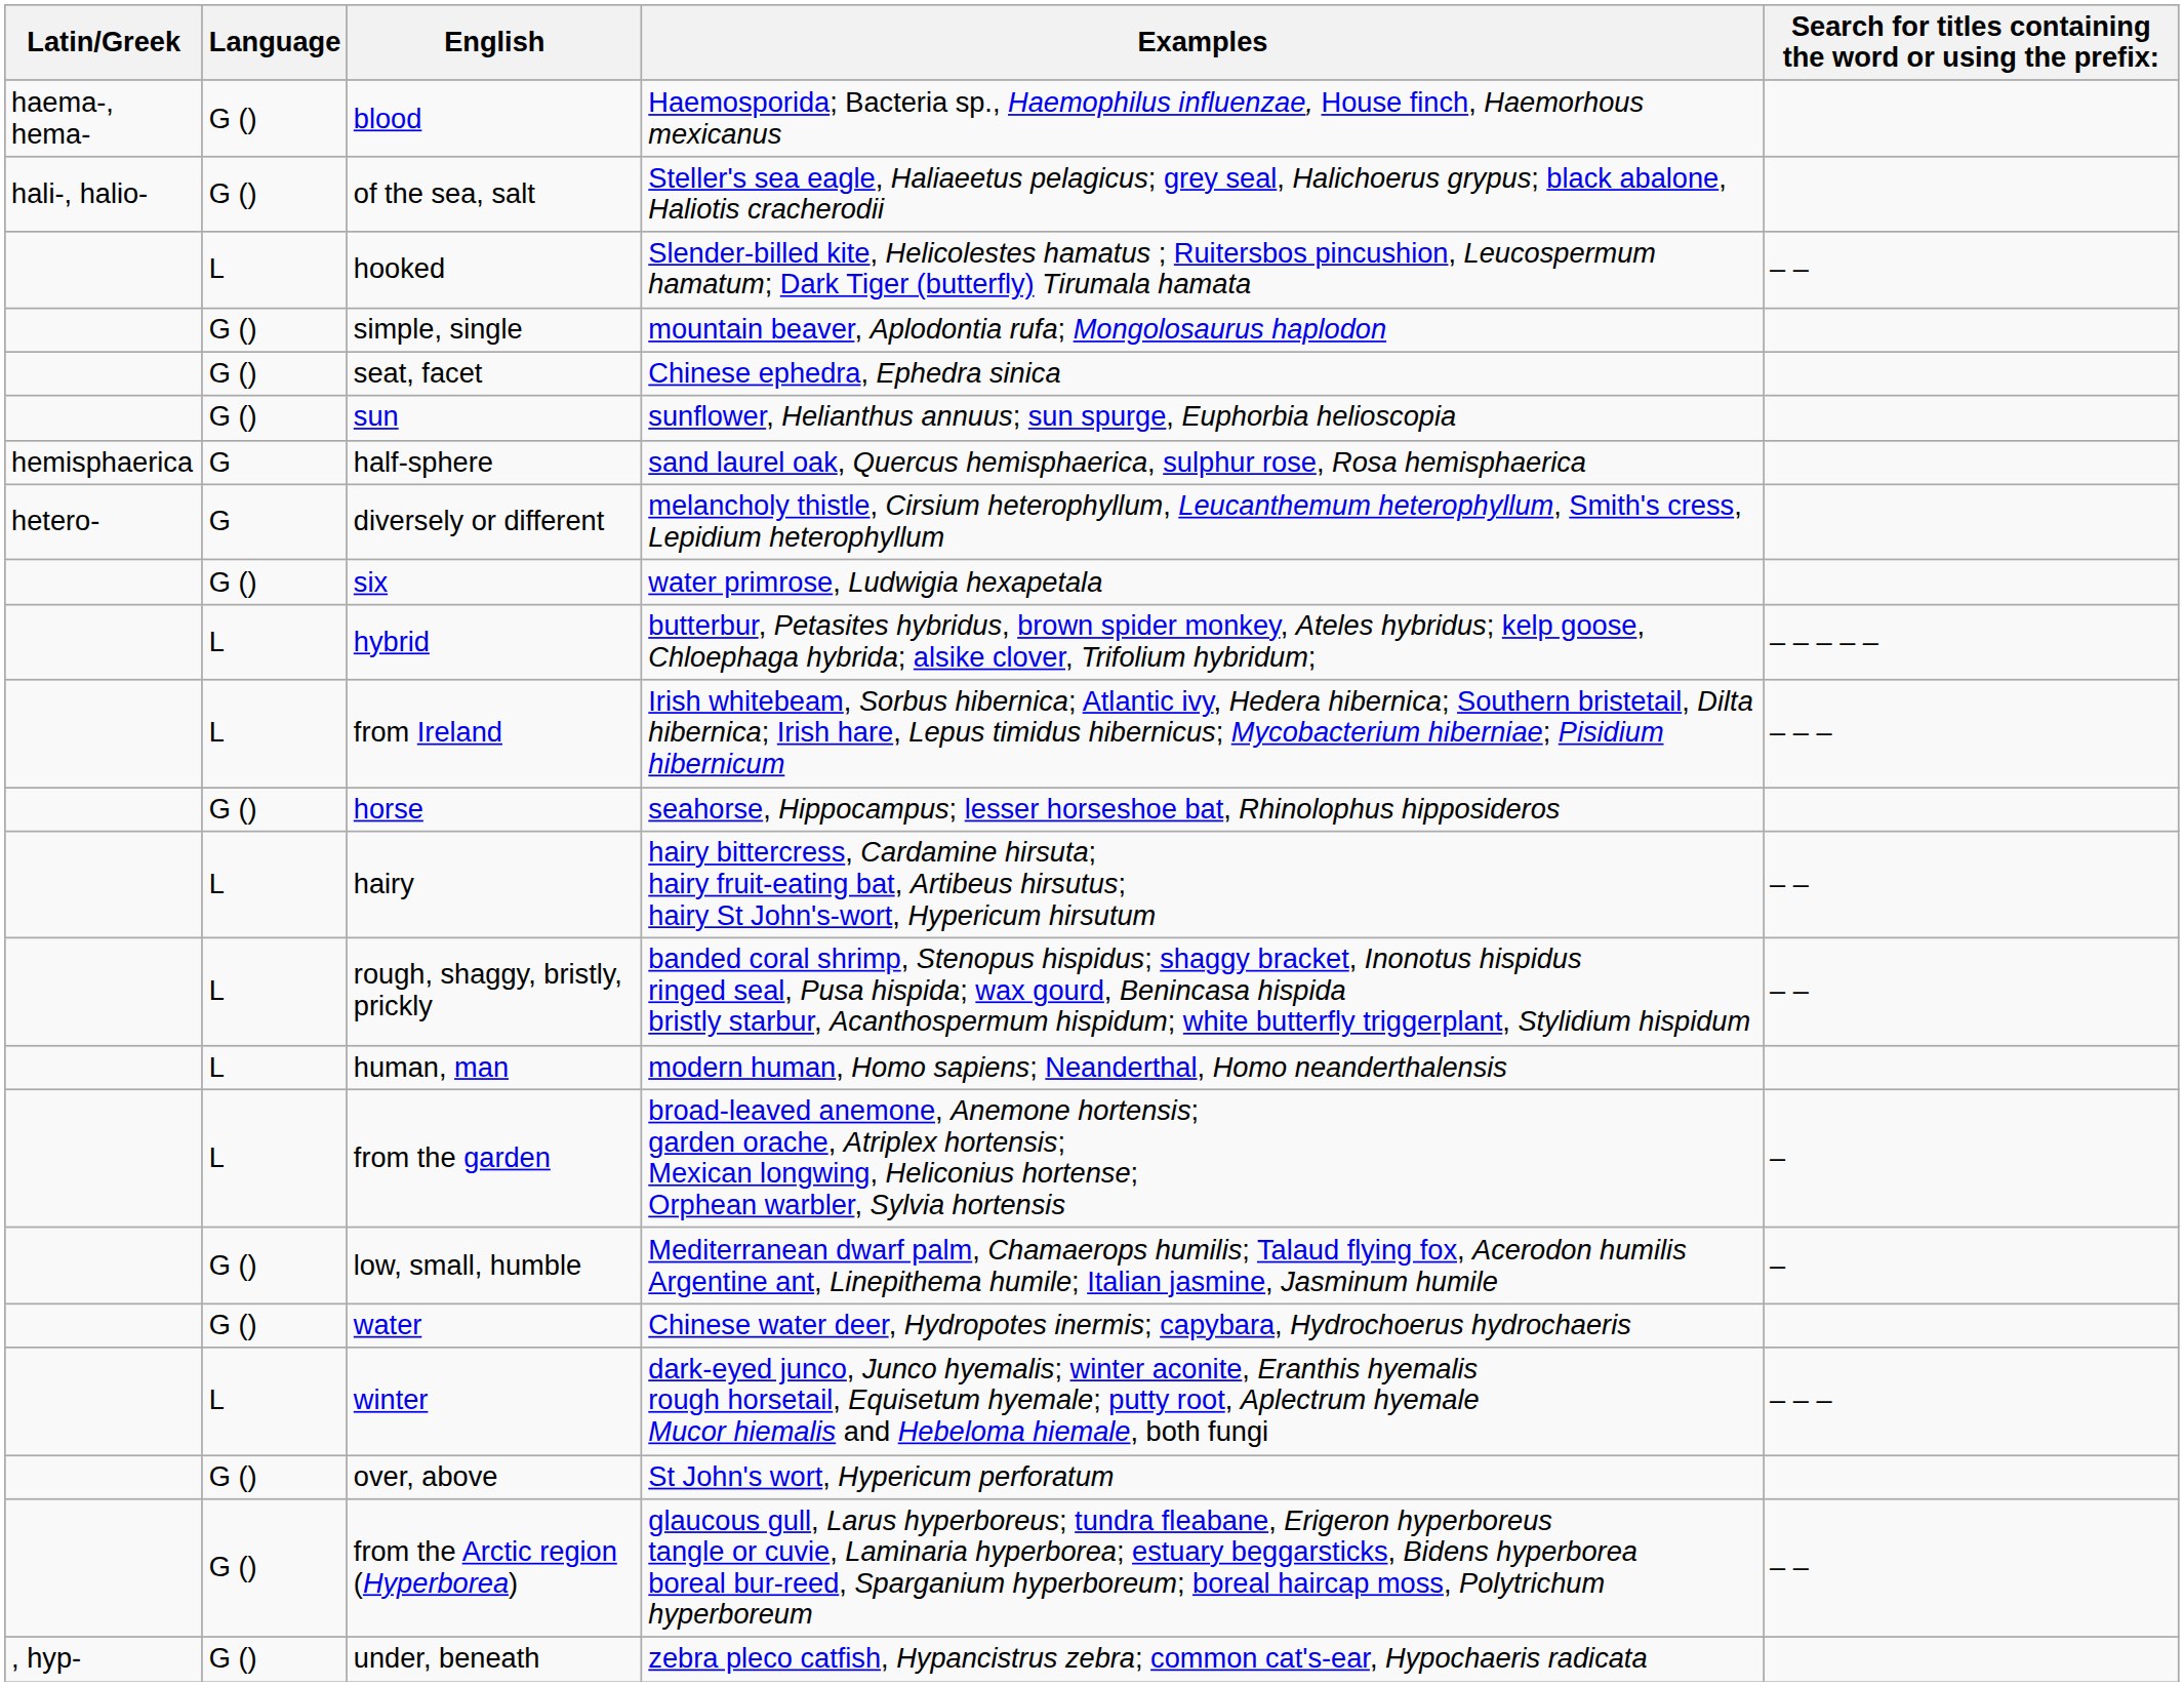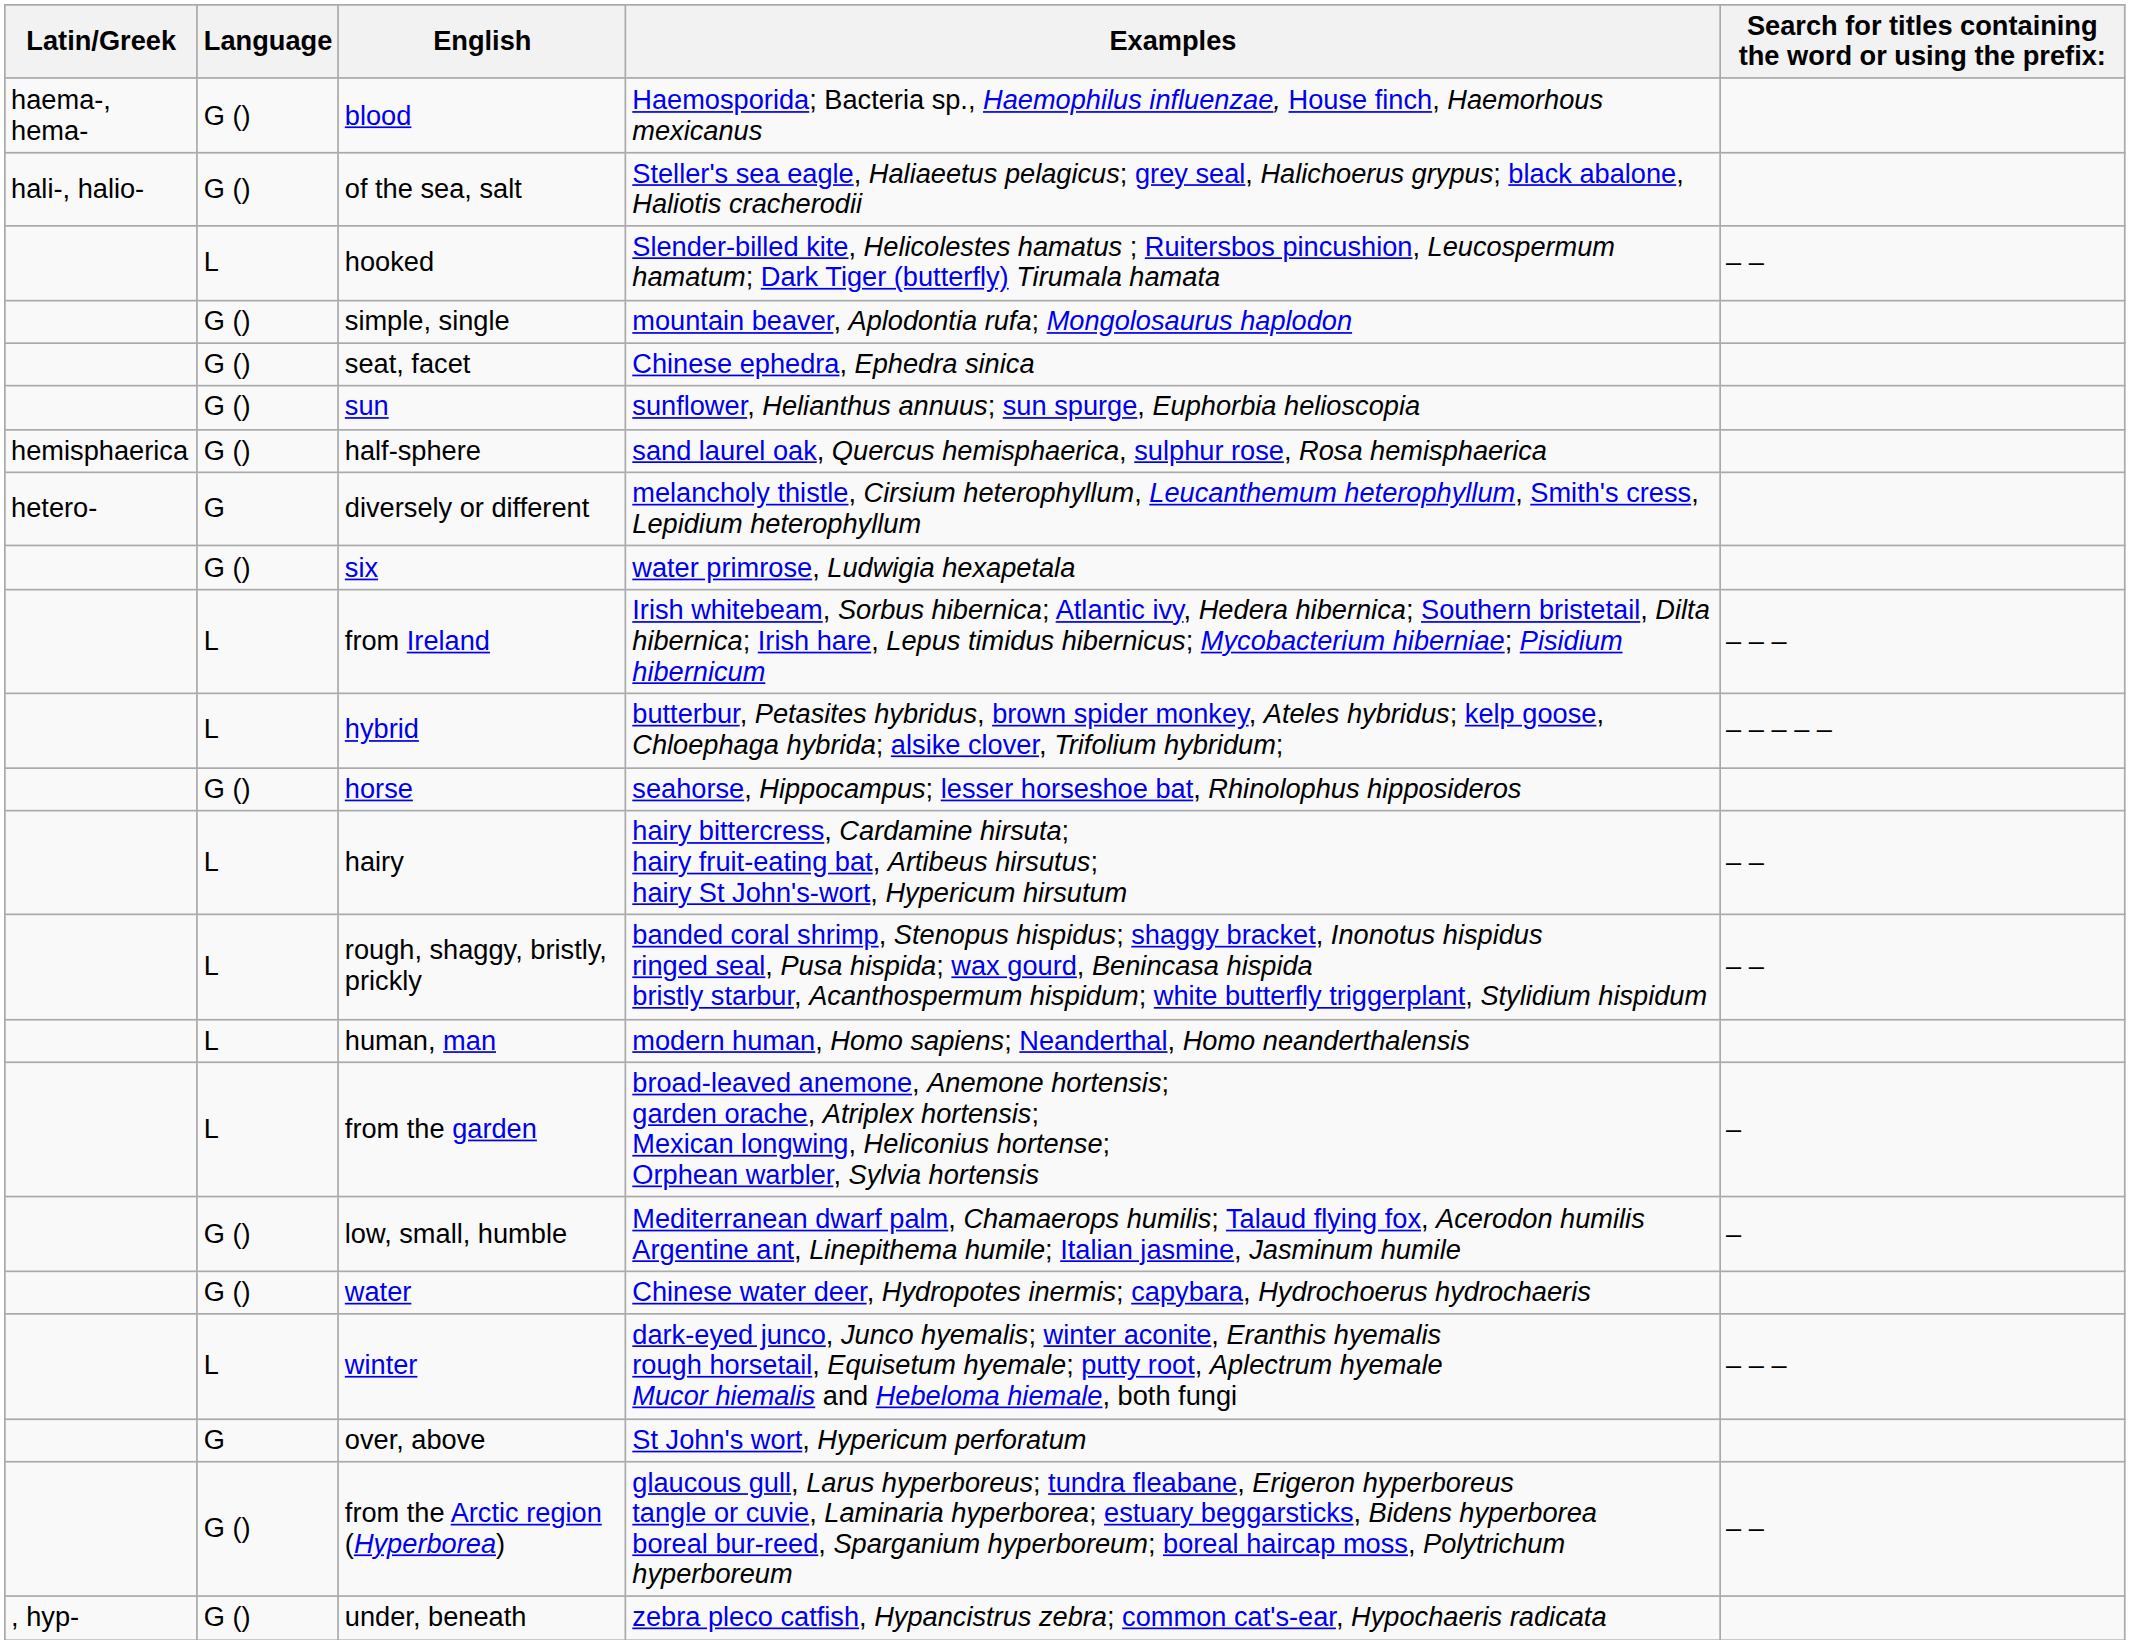half-sphere | Language: G -> G ()
rows swapped: from Ireland <-> hybrid
over, above | Language: G () -> G
